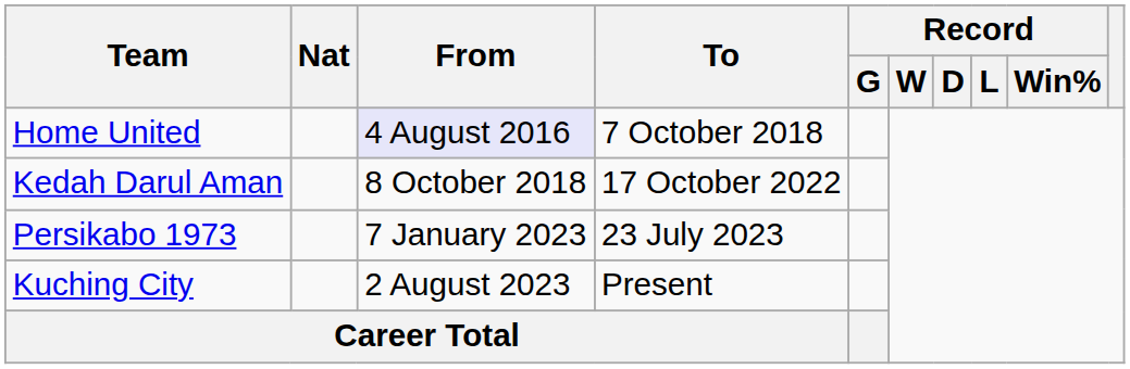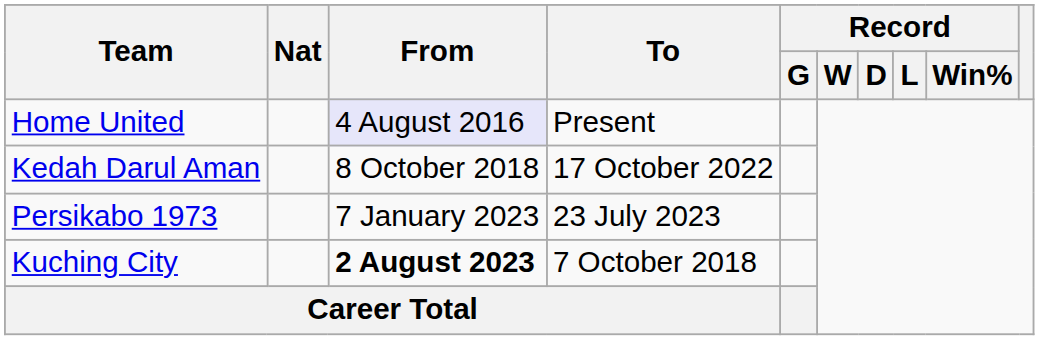Home United | To: 7 October 2018 -> Present
Kuching City | From: normal -> bold
Kuching City | To: Present -> 7 October 2018
